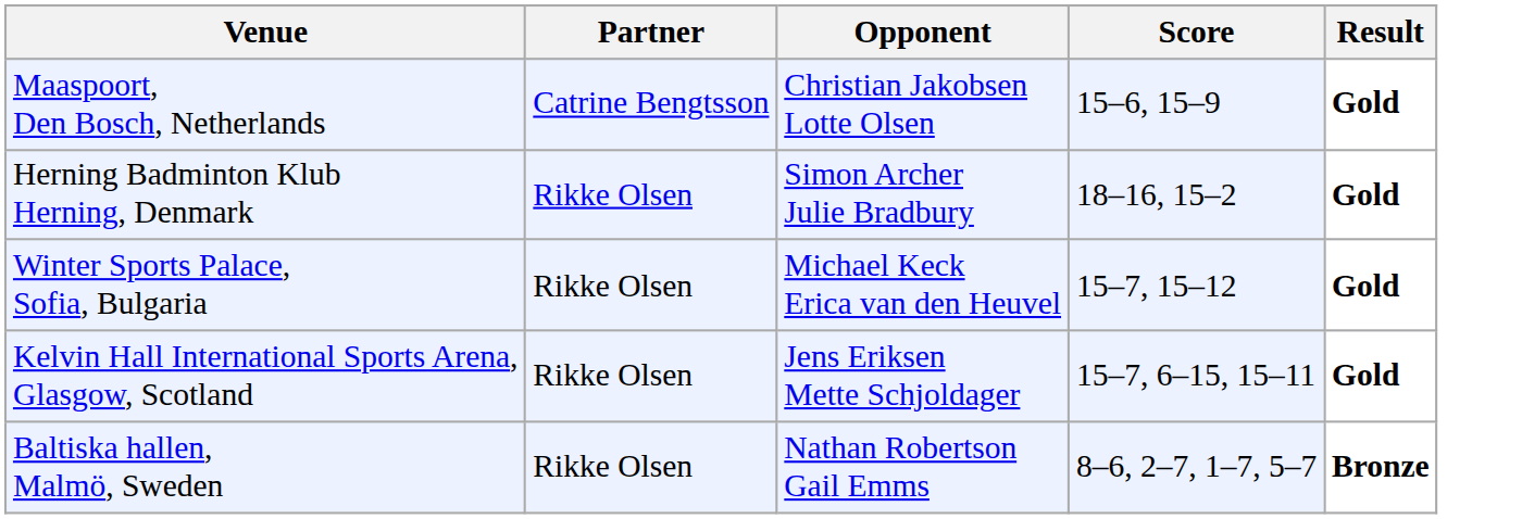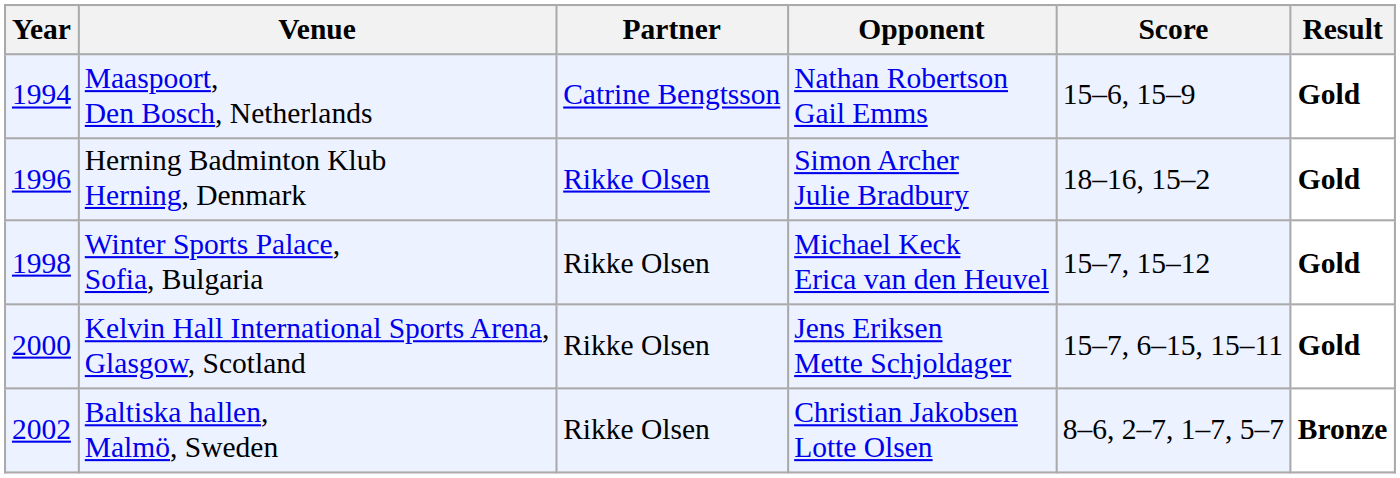+ column: Year | 1994 | 1996 | 1998 | 2000 | 2002
Maaspoort, Den Bosch, Netherlands | Opponent: Christian Jakobsen Lotte Olsen -> Nathan Robertson Gail Emms
Baltiska hallen, Malmö, Sweden | Opponent: Nathan Robertson Gail Emms -> Christian Jakobsen Lotte Olsen
